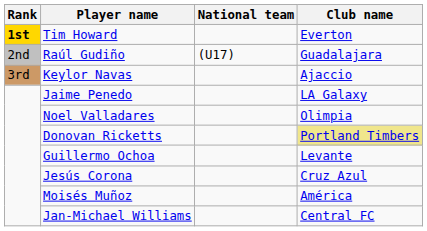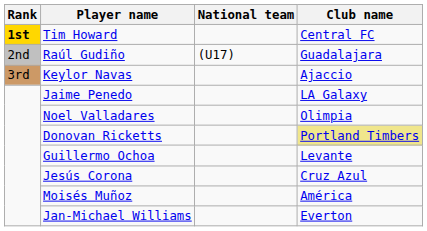Tim Howard | Club name: Everton -> Central FC
Jan-Michael Williams | Club name: Central FC -> Everton
